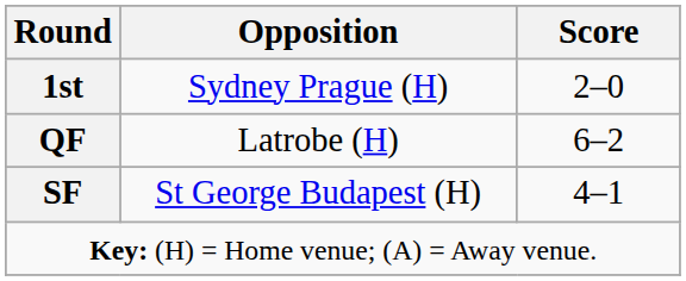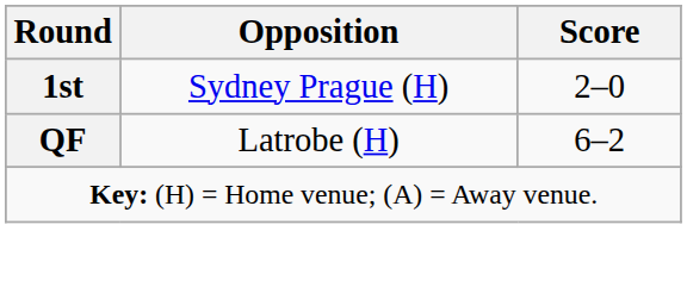- row: SF | St George Budapest (H) | 4–1
